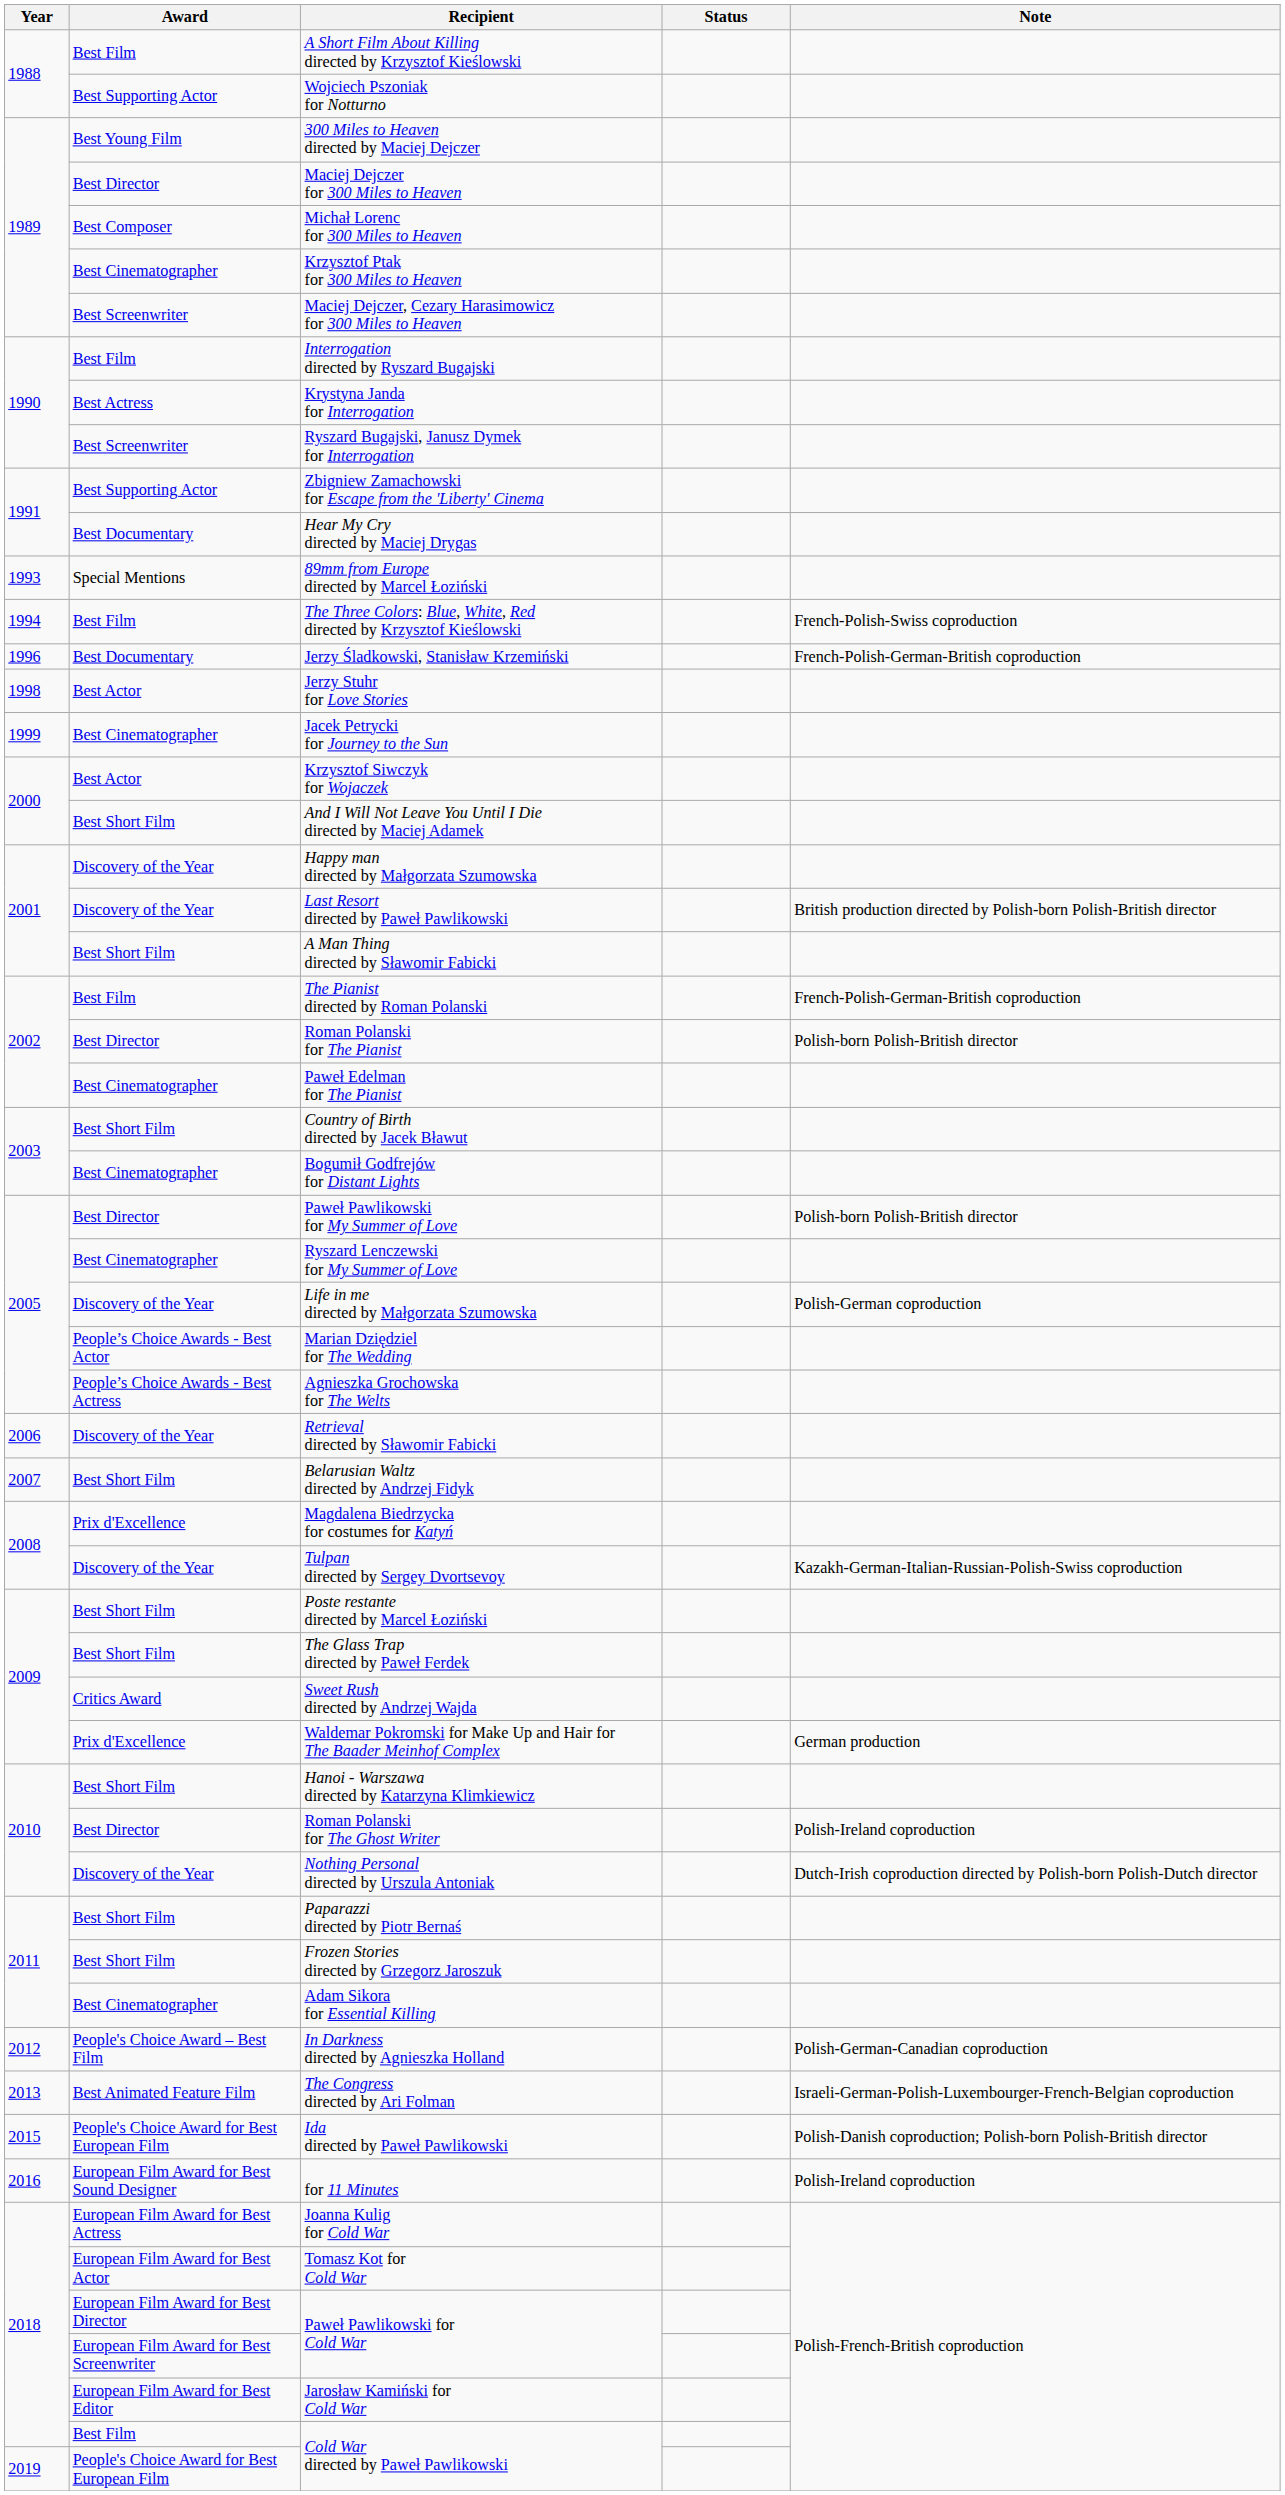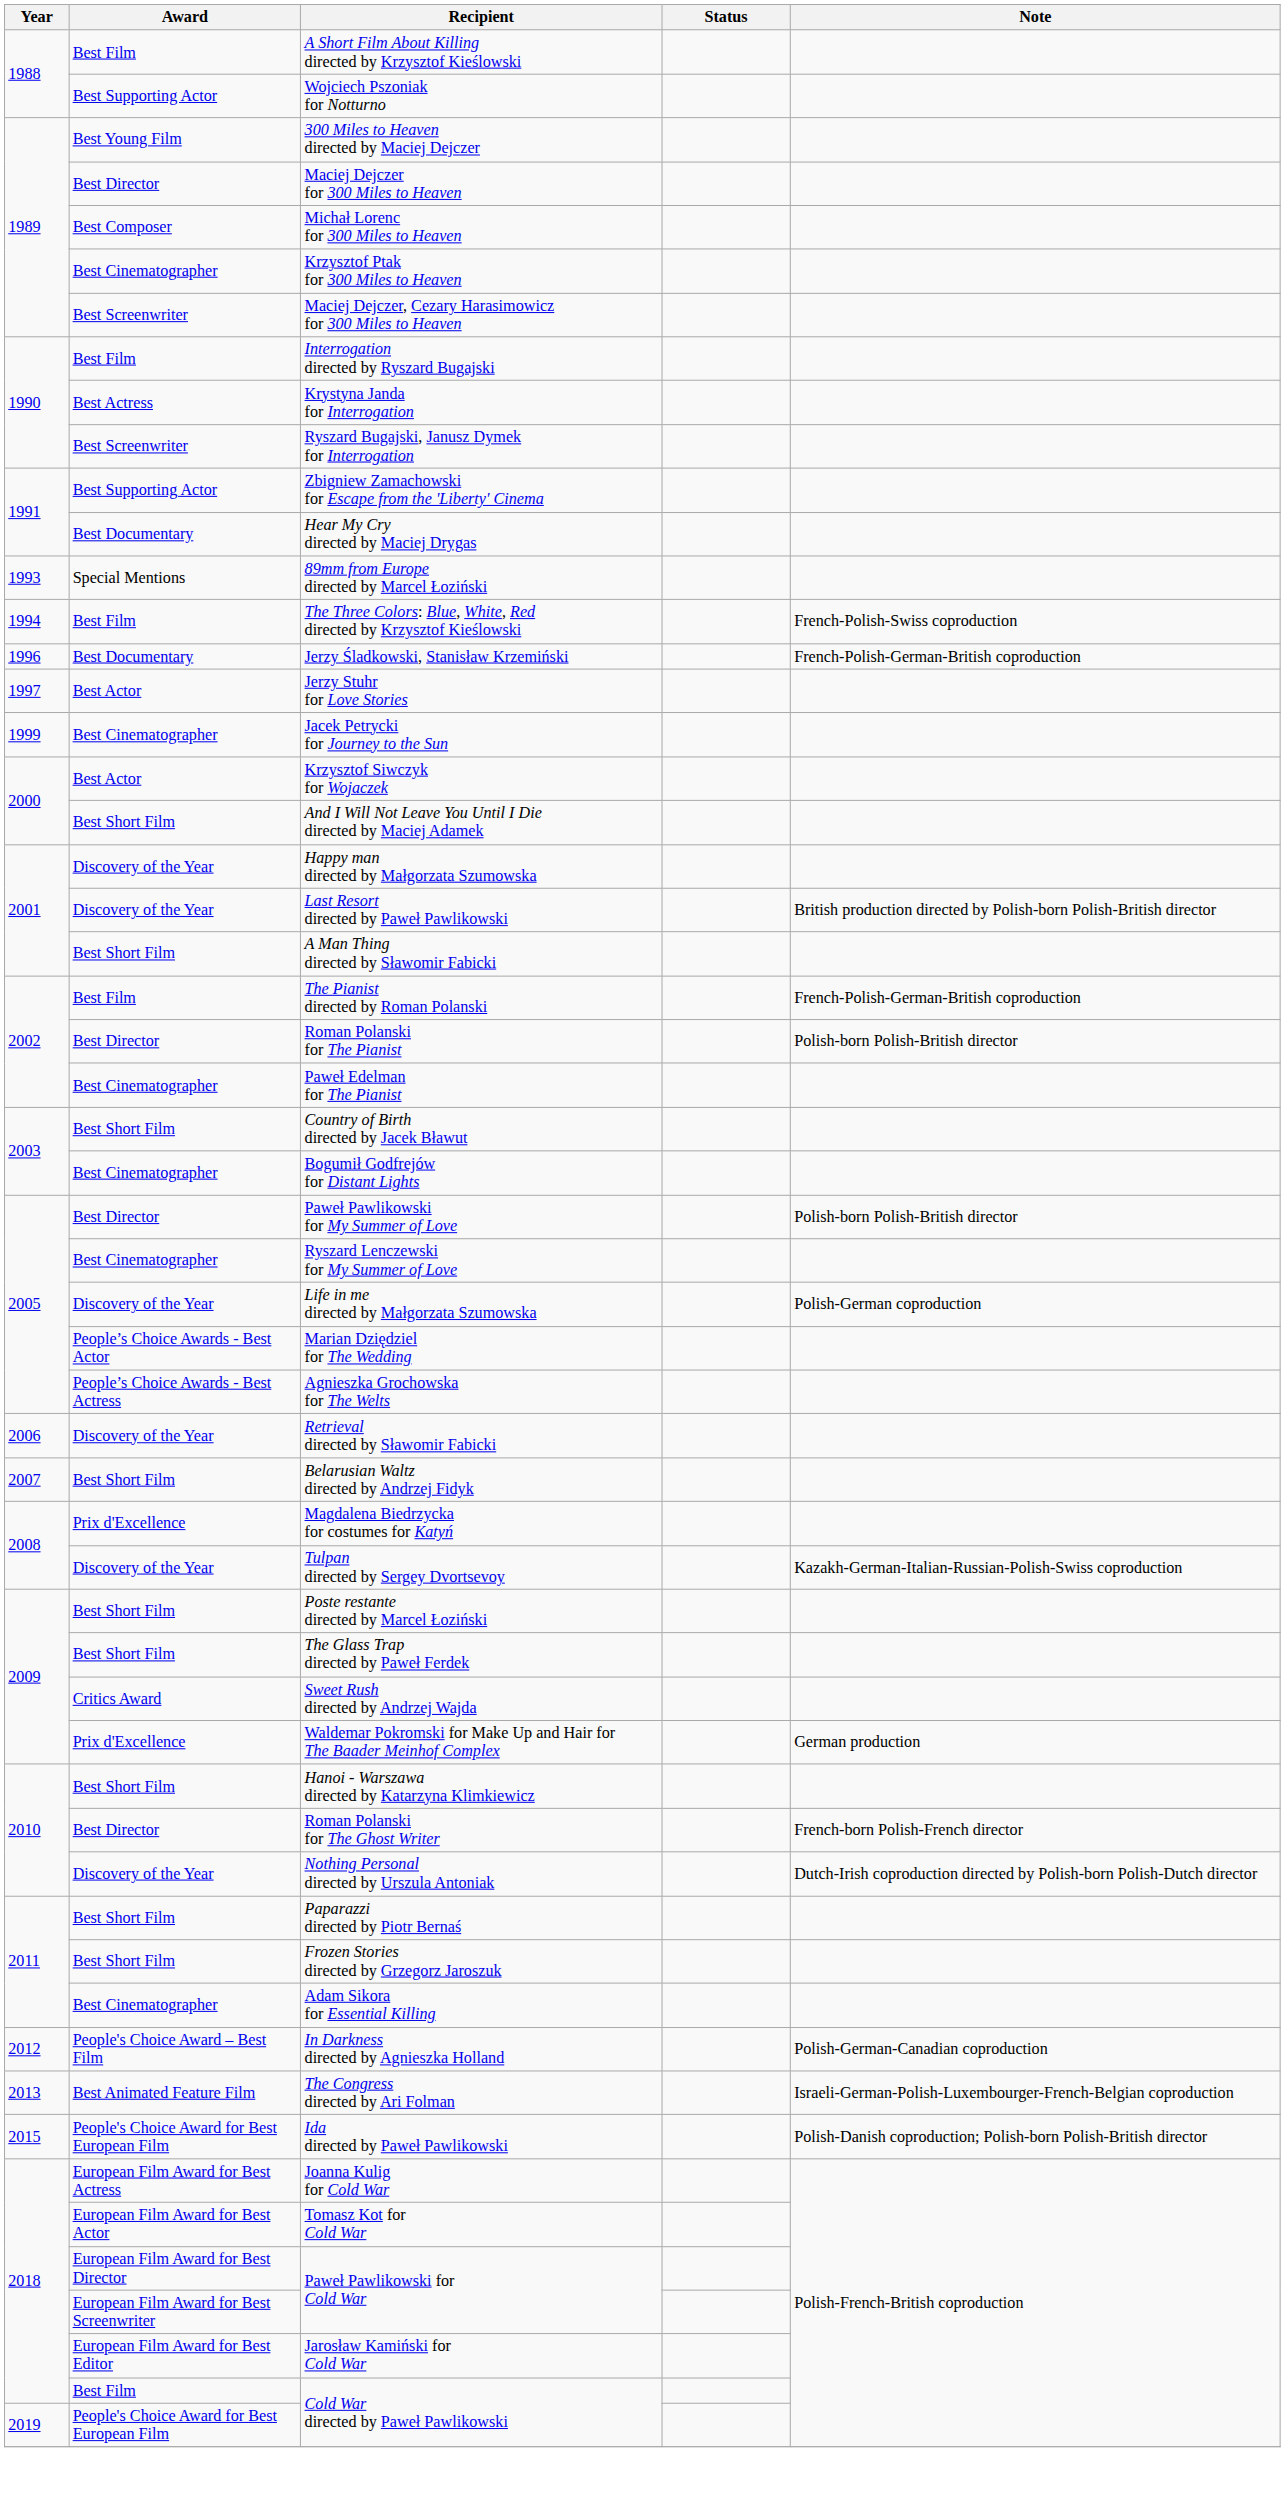Jerzy Stuhr for Love Stories | Year: 1998 -> 1997
Roman Polanski for The Ghost Writer | Note: Polish-Ireland coproduction -> French-born Polish-French director
- row: 2016 | European Film Award for Best Sound Designer | for 11 Minutes | Polish-Ireland coproduction
